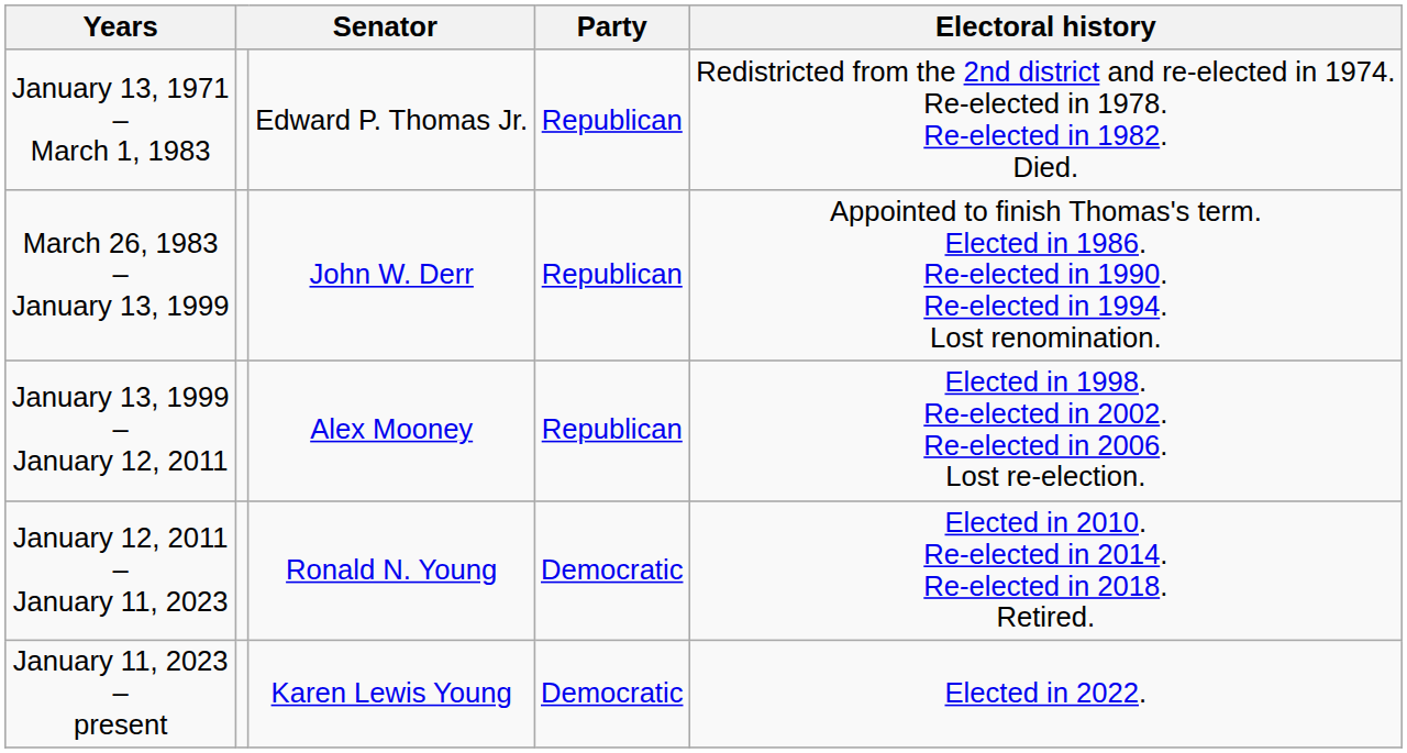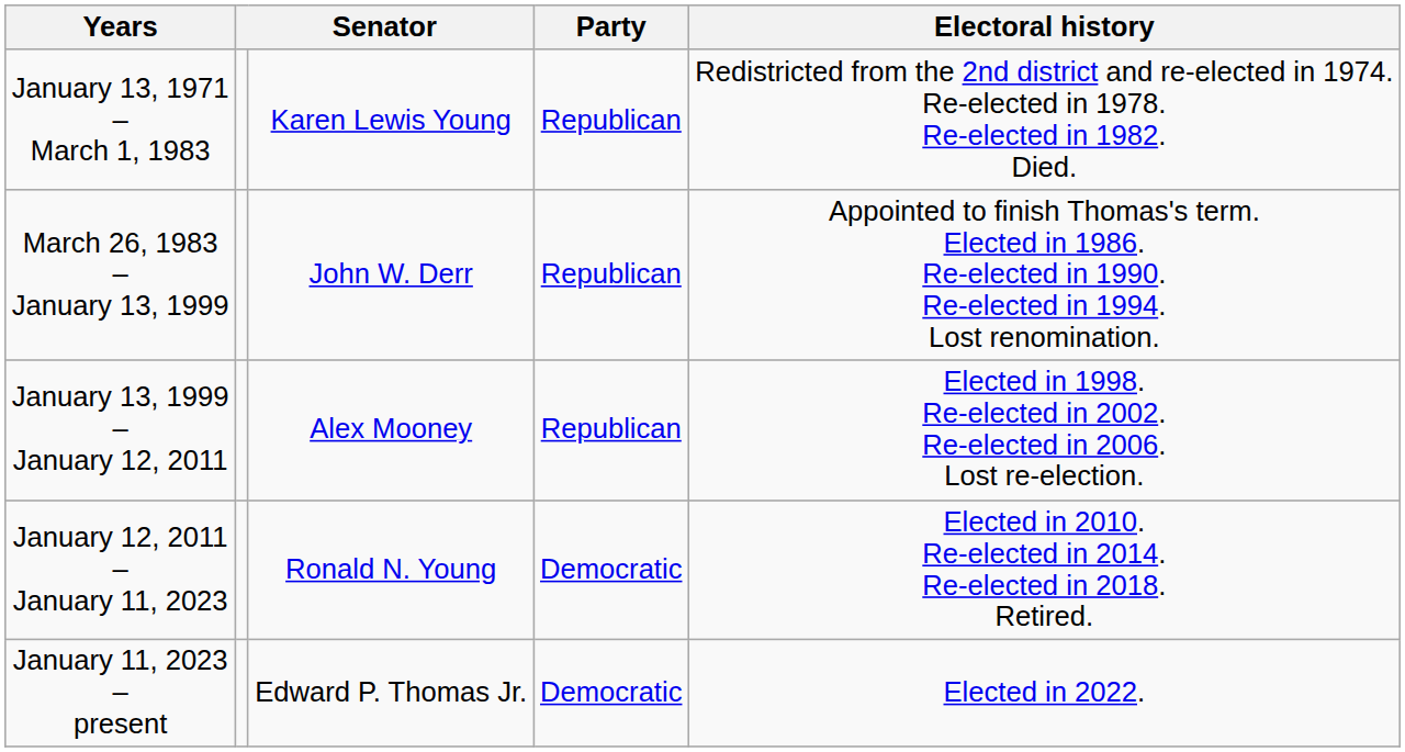January 13, 1971 – March 1, 1983 | column 3: Edward P. Thomas Jr. -> Karen Lewis Young
January 11, 2023 – present | column 3: Karen Lewis Young -> Edward P. Thomas Jr.
